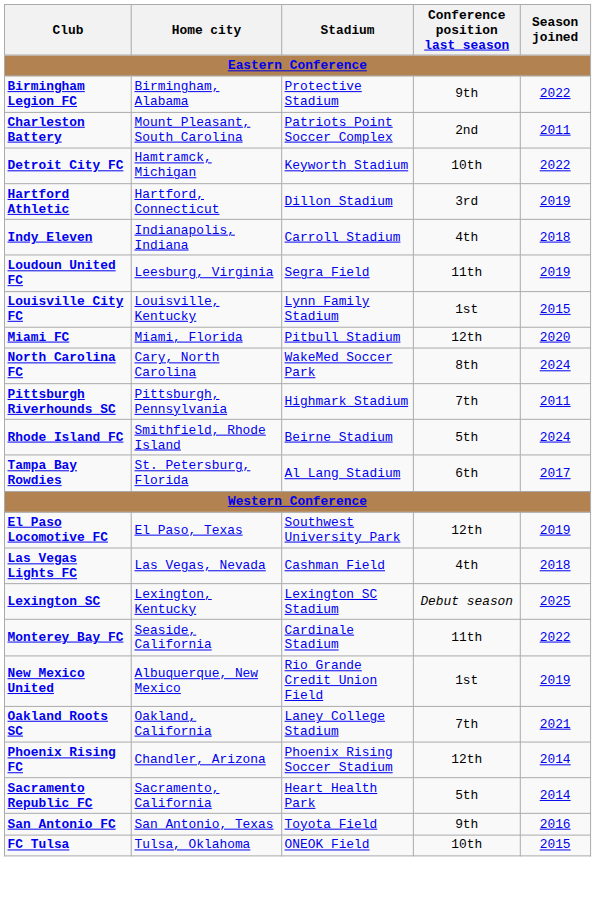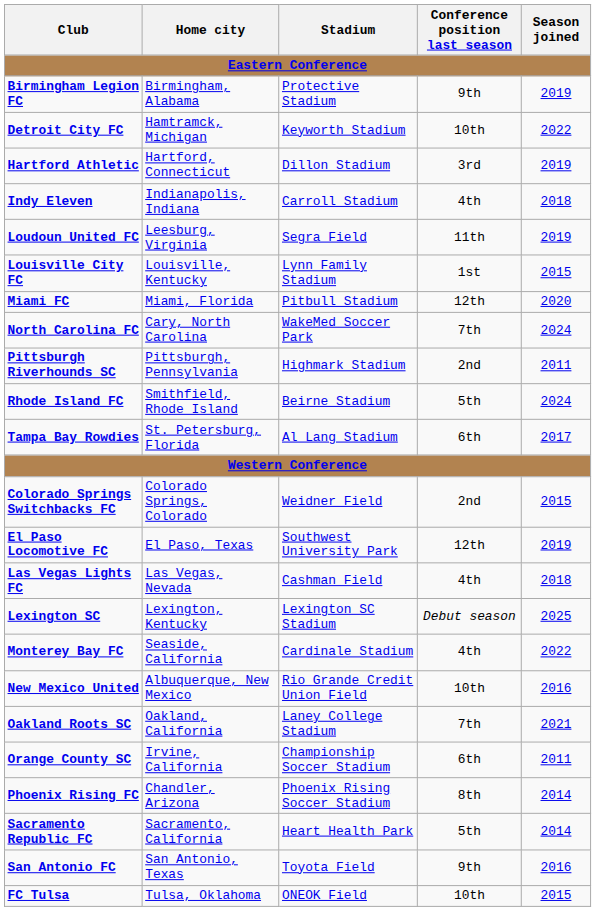Birmingham Legion FC | Season joined: 2022 -> 2019
- row: Charleston Battery | Mount Pleasant, South Carolina | Patriots Point Soccer Complex | 2nd | 2011
North Carolina FC | Conference position last season: 8th -> 7th
Pittsburgh Riverhounds SC | Conference position last season: 7th -> 2nd
+ row: Colorado Springs Switchbacks FC | Colorado Springs, Colorado | Weidner Field | 2nd | 2015
Monterey Bay FC | Conference position last season: 11th -> 4th
New Mexico United | Conference position last season: 1st -> 10th
New Mexico United | Season joined: 2019 -> 2016
+ row: Orange County SC | Irvine, California | Championship Soccer Stadium | 6th | 2011
Phoenix Rising FC | Conference position last season: 12th -> 8th
